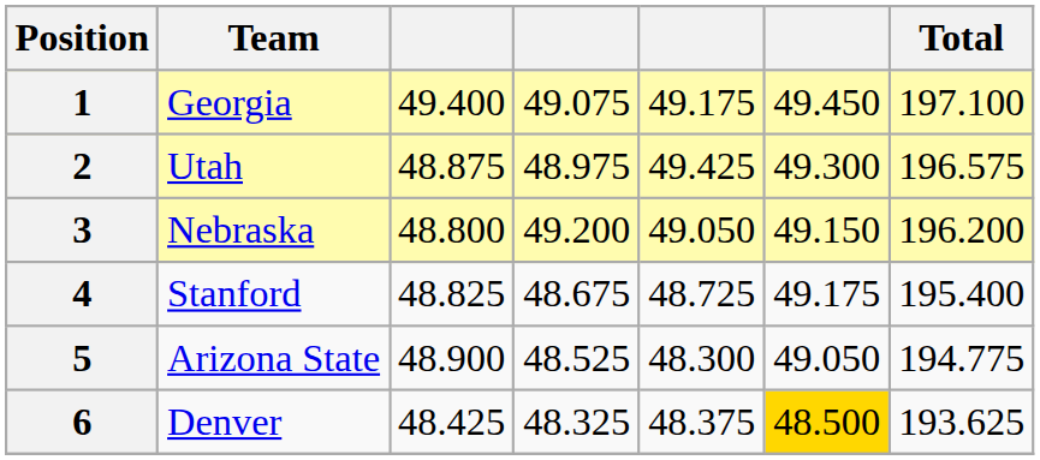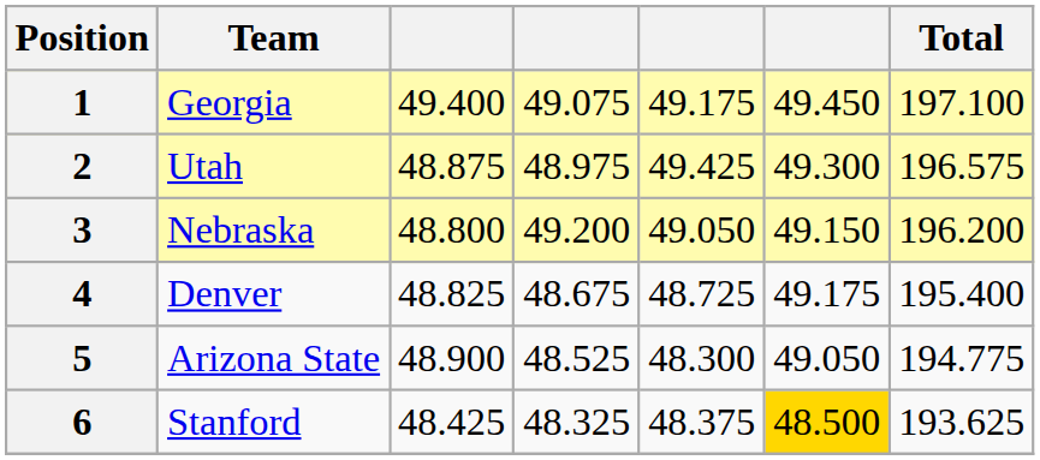4 | Team: Stanford -> Denver
6 | Team: Denver -> Stanford
